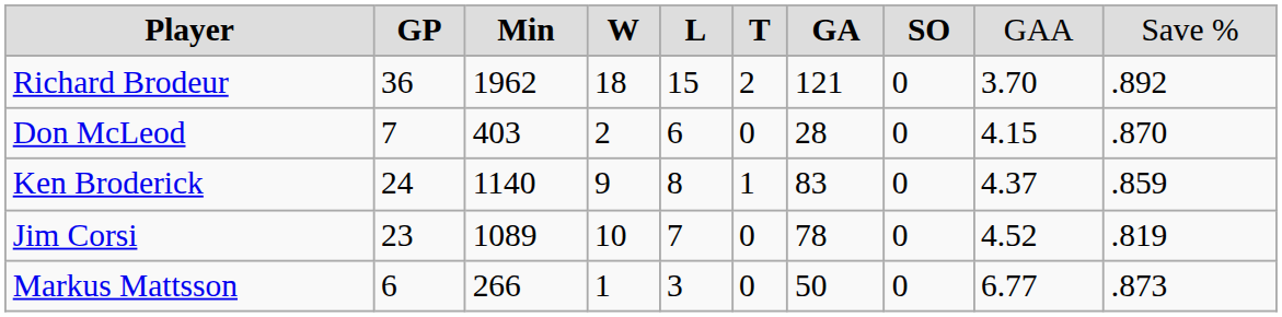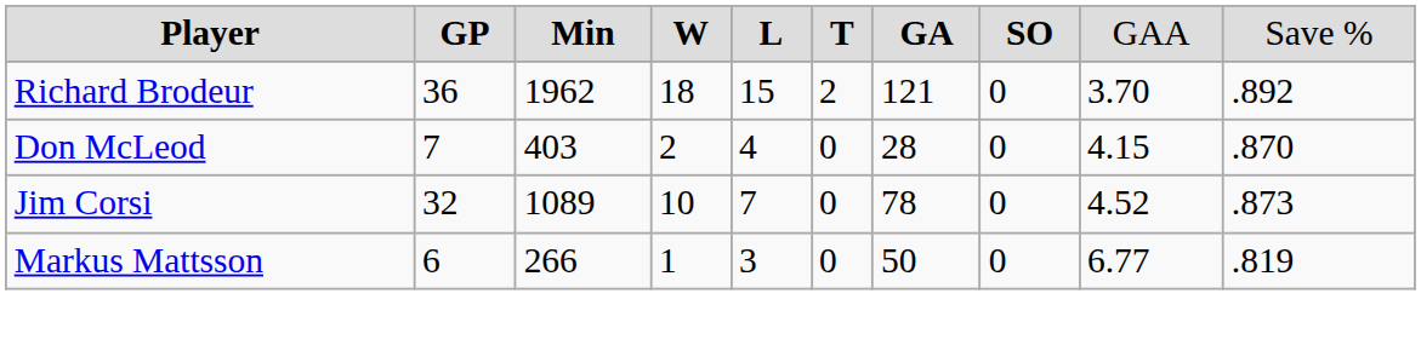Don McLeod | column 5: 6 -> 4
- row: Ken Broderick | 24 | 1140 | 9 | 8 | 1 | 83 | 0 | 4.37 | .859
Jim Corsi | column 2: 23 -> 32
Jim Corsi | column 10: .819 -> .873
Markus Mattsson | column 10: .873 -> .819
